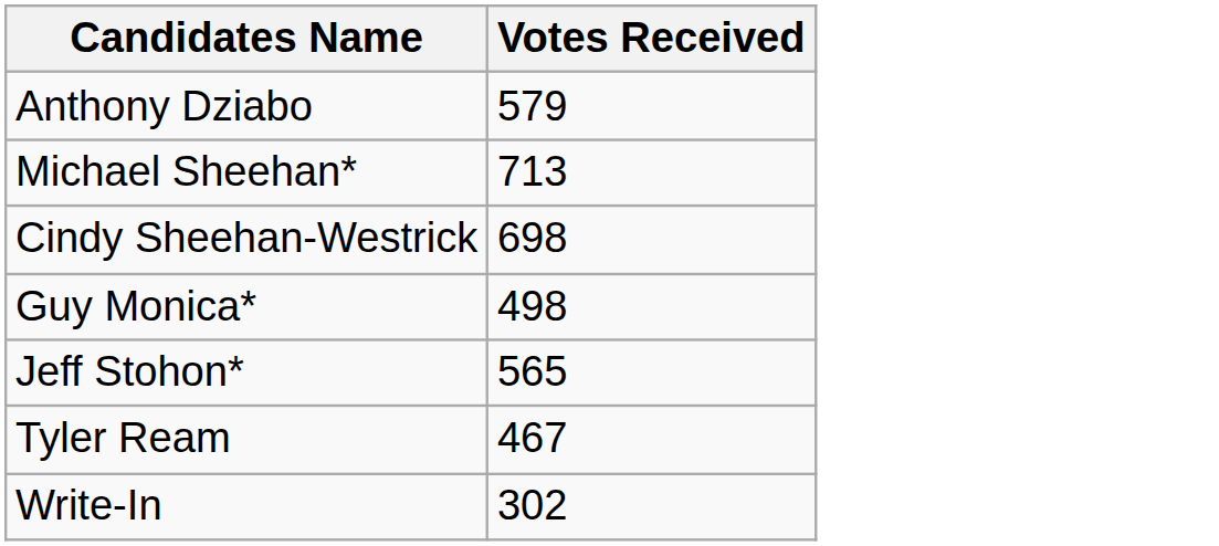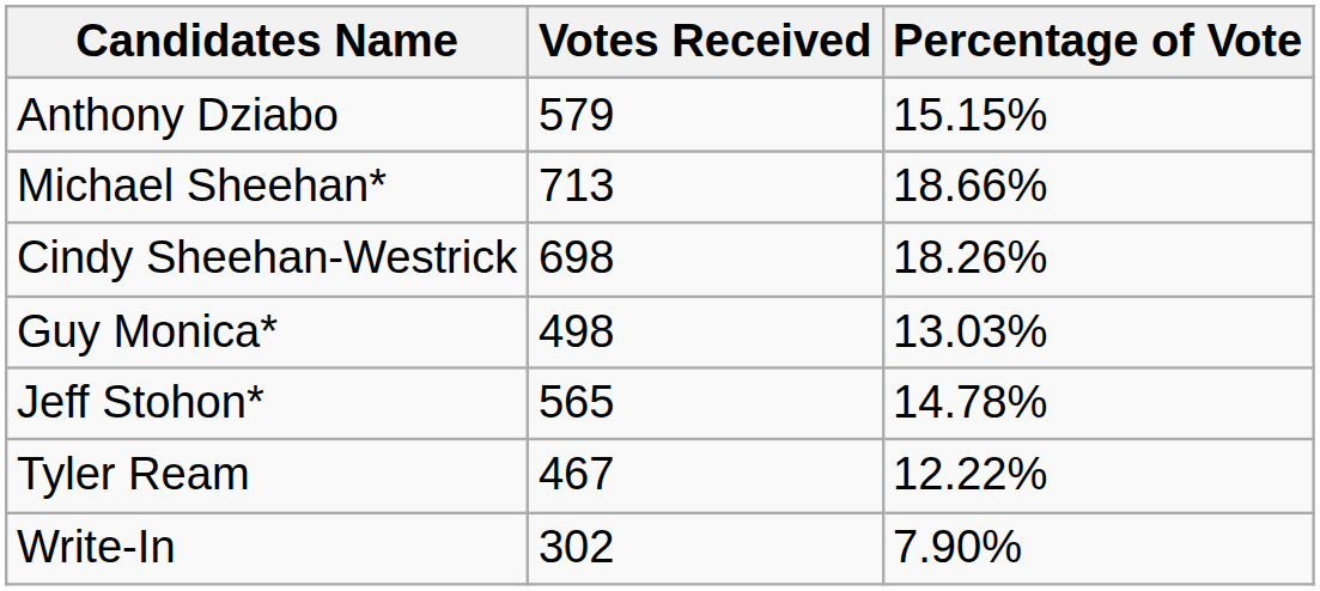+ column: Percentage of Vote | 15.15% | 18.66% | 18.26% | 13.03% | 14.78% | 12.22% | 7.90%
